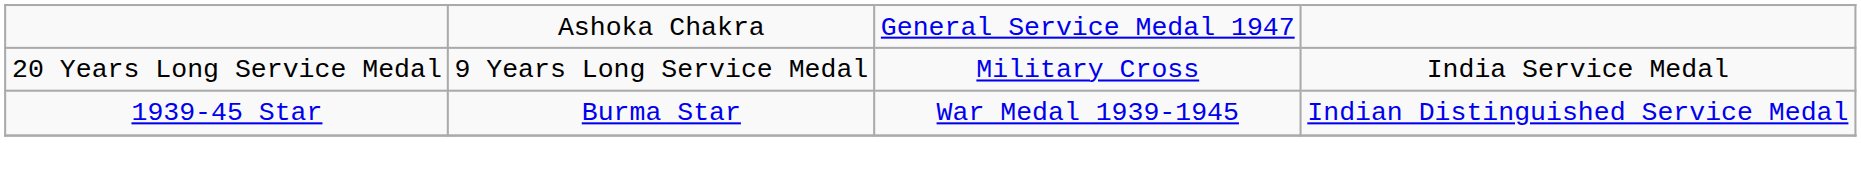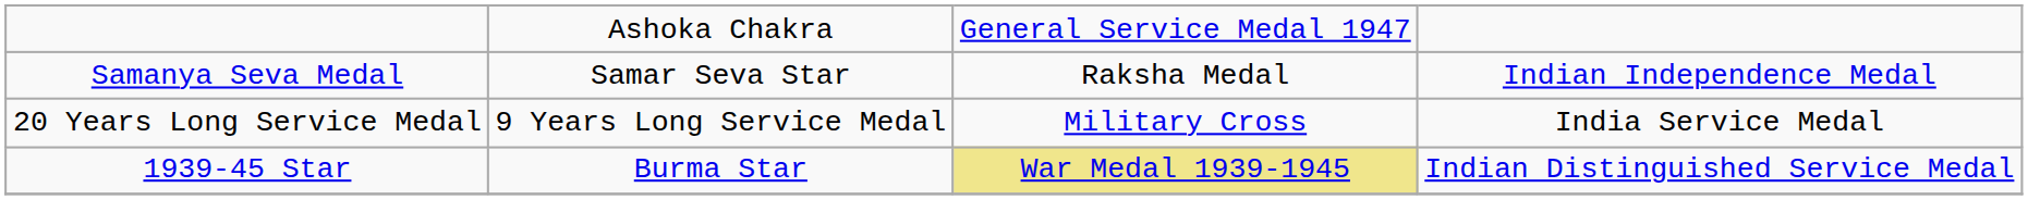+ row: Samanya Seva Medal | Samar Seva Star | Raksha Medal | Indian Independence Medal
1939-45 Star | column 3: no background -> khaki background
